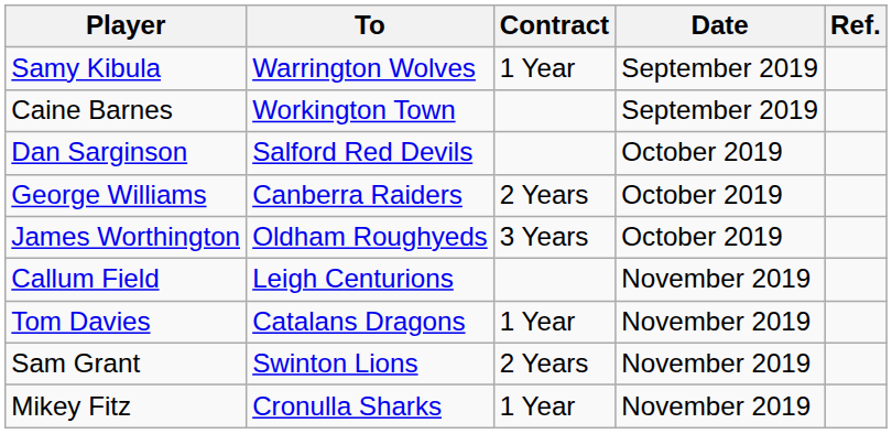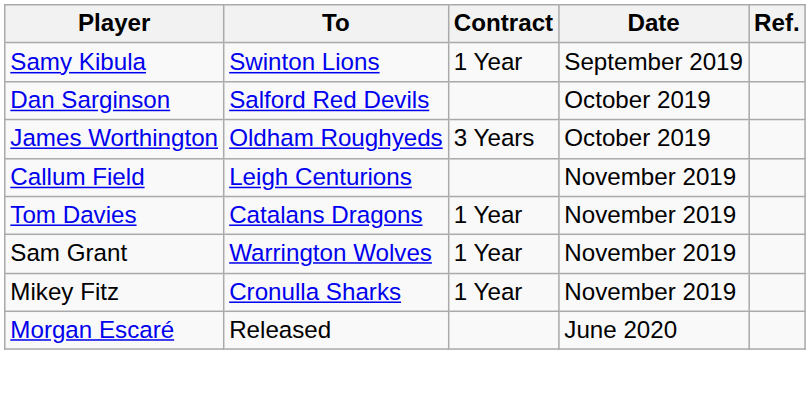Samy Kibula | To: Warrington Wolves -> Swinton Lions
- row: Caine Barnes | Workington Town | September 2019
- row: George Williams | Canberra Raiders | 2 Years | October 2019
Sam Grant | To: Swinton Lions -> Warrington Wolves
Sam Grant | Contract: 2 Years -> 1 Year
+ row: Morgan Escaré | Released | June 2020
